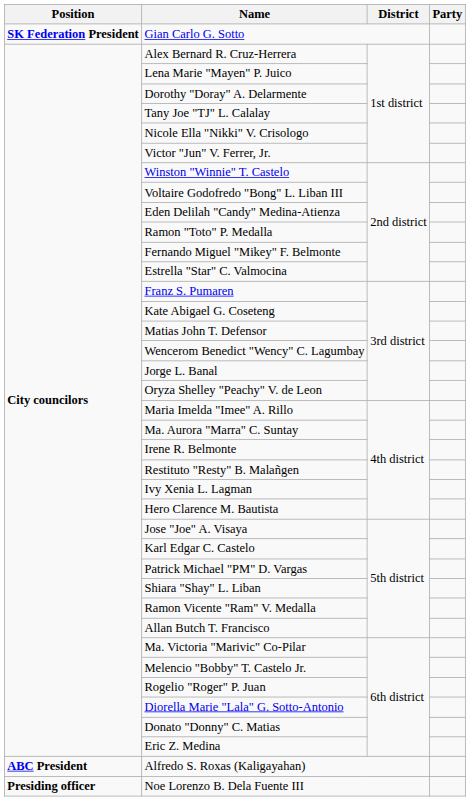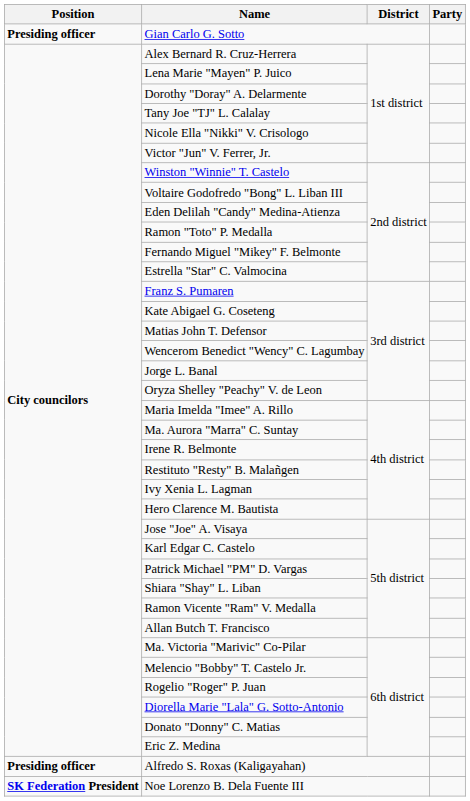Gian Carlo G. Sotto | Position: SK Federation President -> Presiding officer
Alfredo S. Roxas (Kaligayahan) | Position: ABC President -> Presiding officer
Noe Lorenzo B. Dela Fuente III | Position: Presiding officer -> SK Federation President
